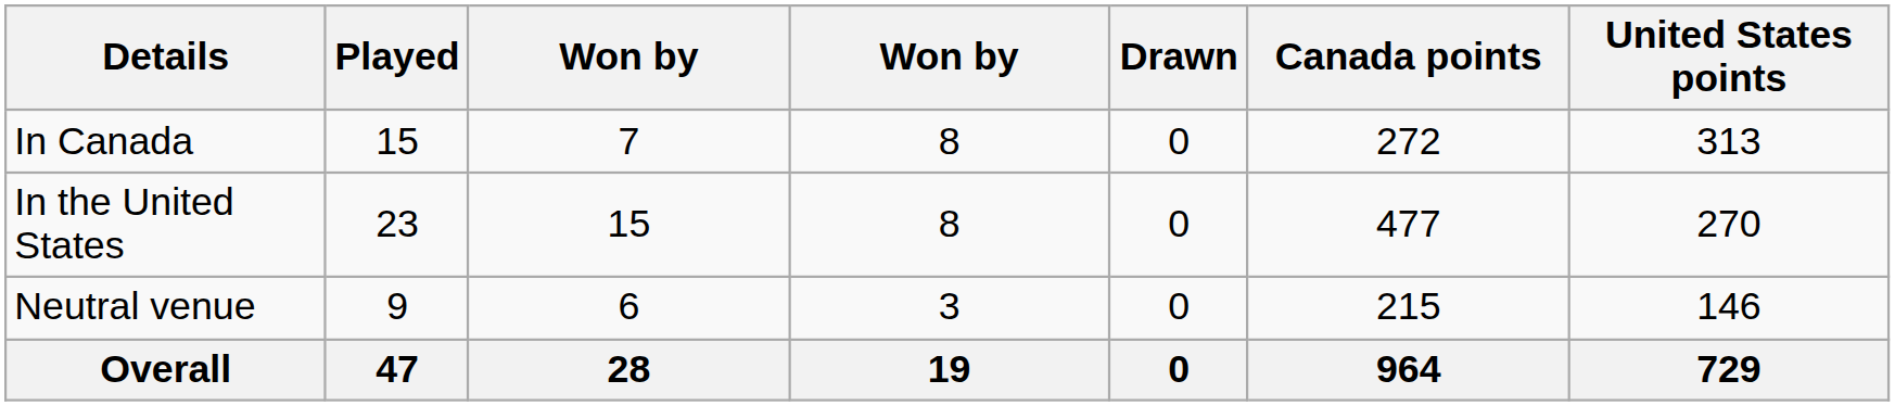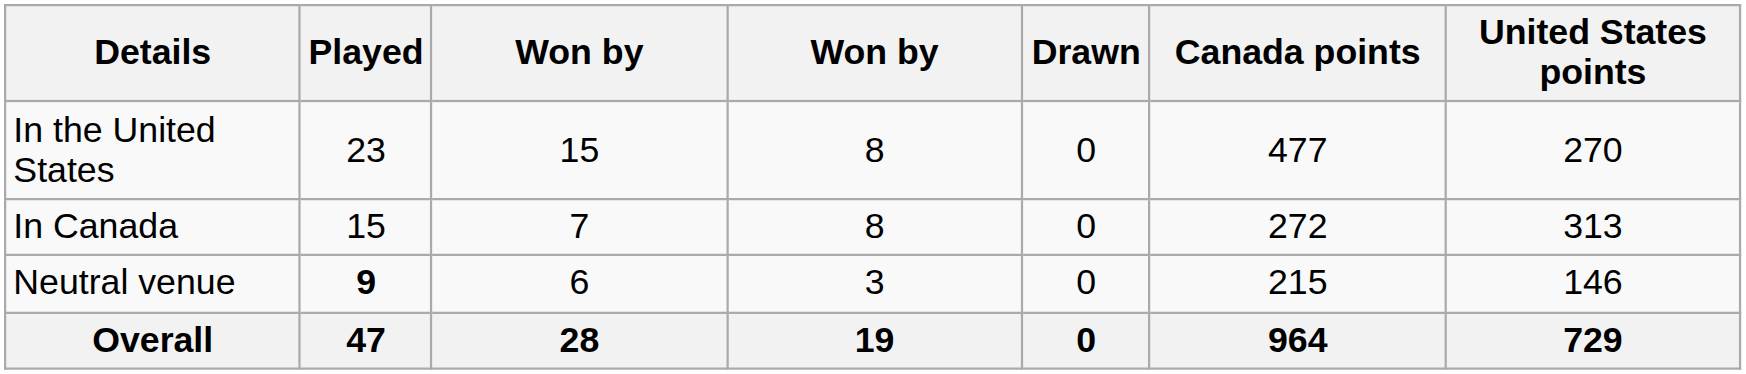rows swapped: In Canada <-> In the United States
Neutral venue | Played: normal -> bold
